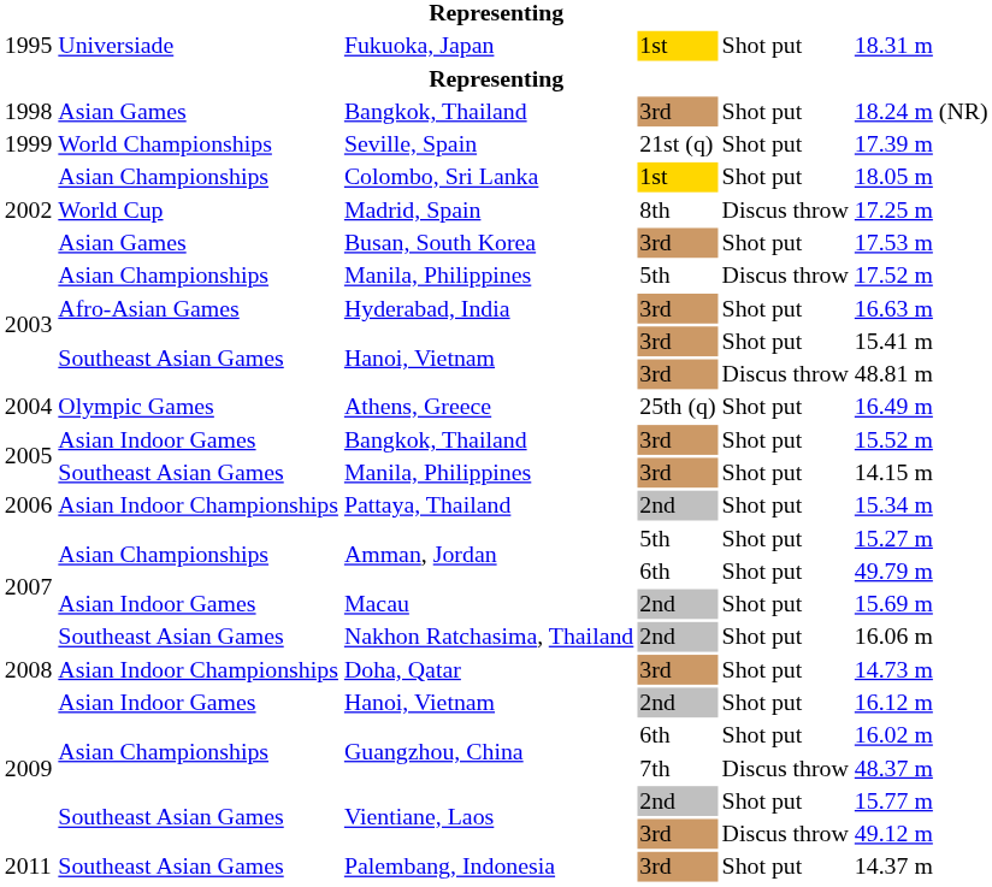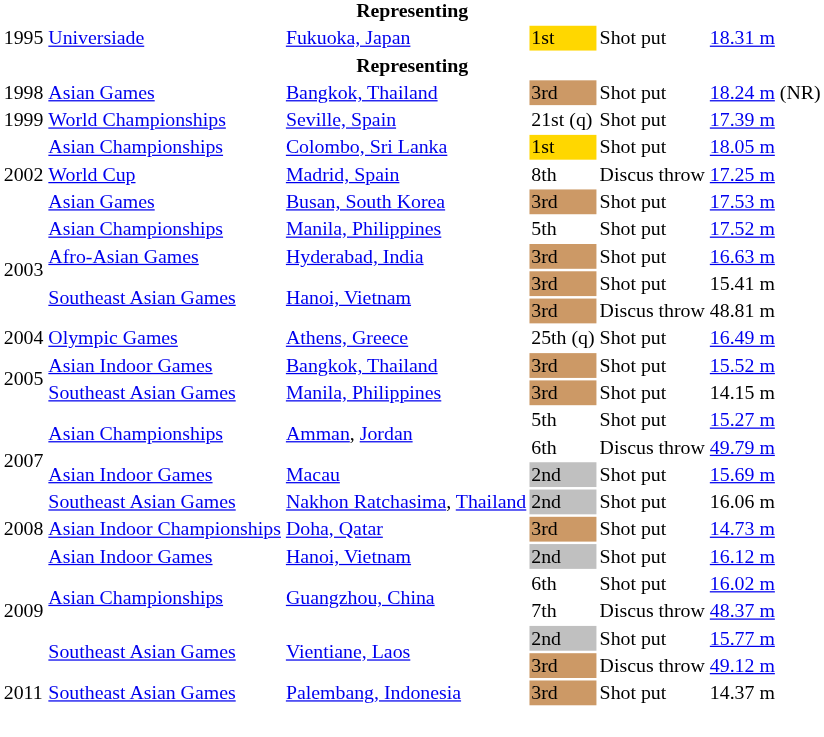Manila, Philippines / 5th | column 5: Discus throw -> Shot put
- row: 2006 | Asian Indoor Championships | Pattaya, Thailand | 2nd | Shot put | 15.34 m
Amman, Jordan / 6th | column 5: Shot put -> Discus throw
